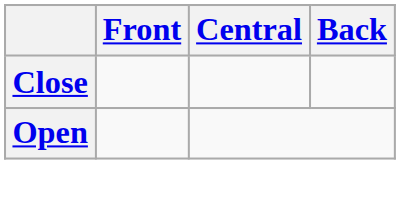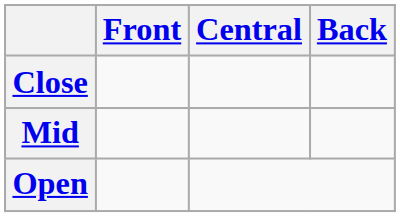+ row: Mid
